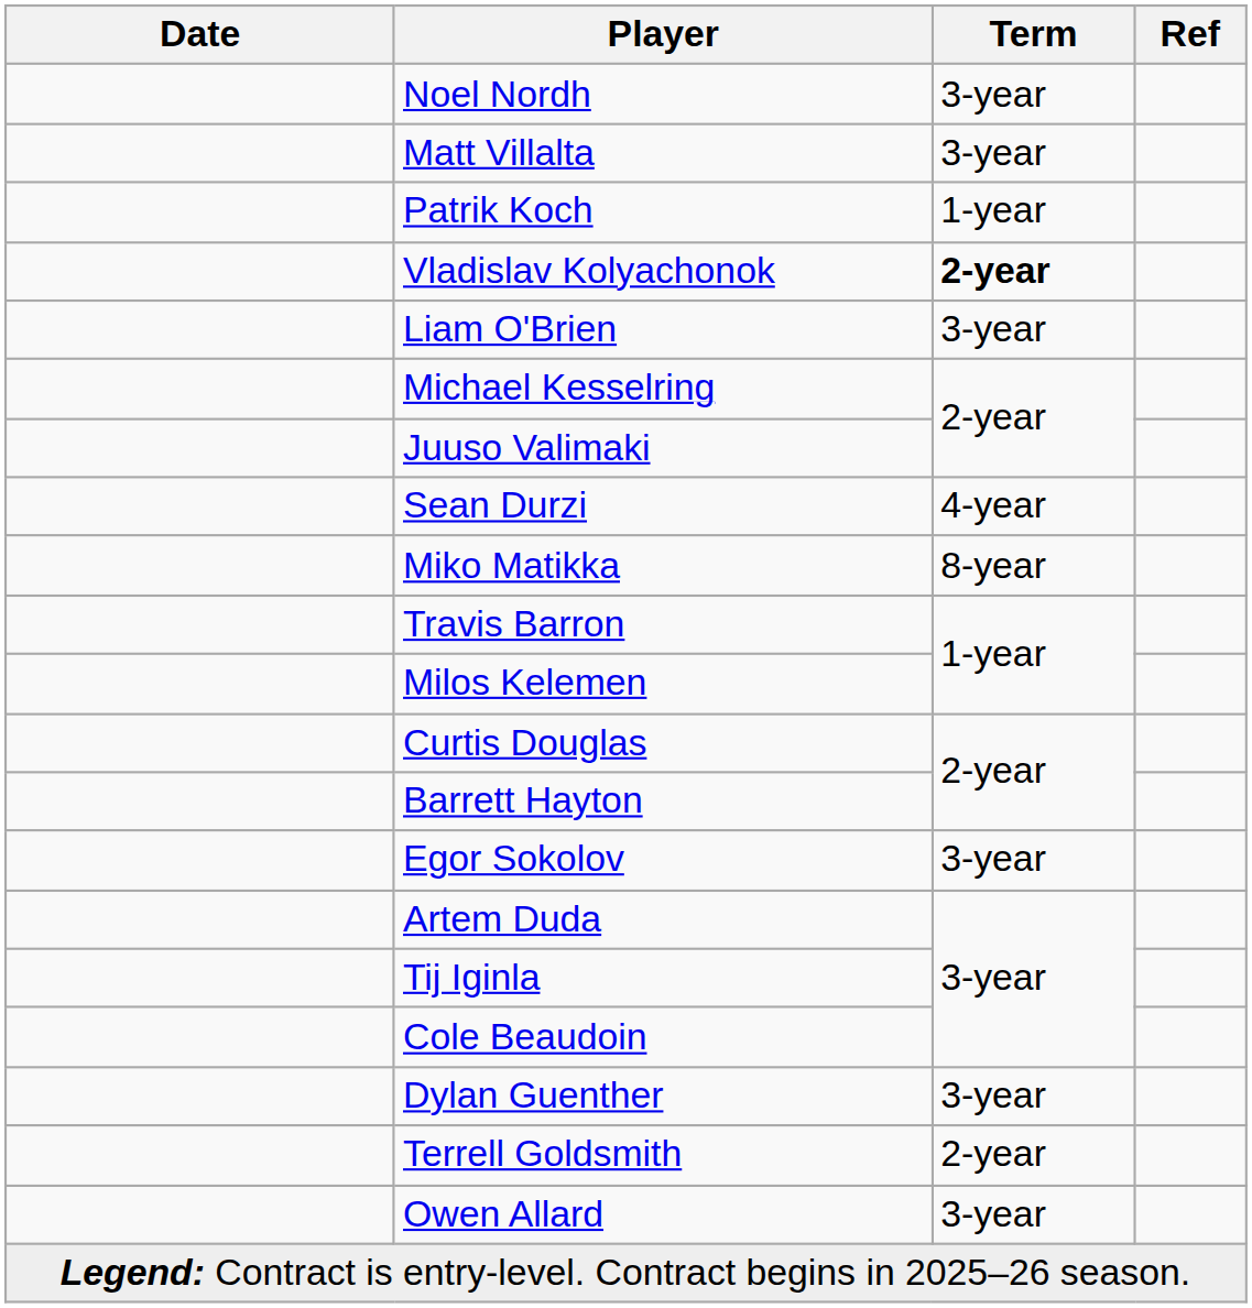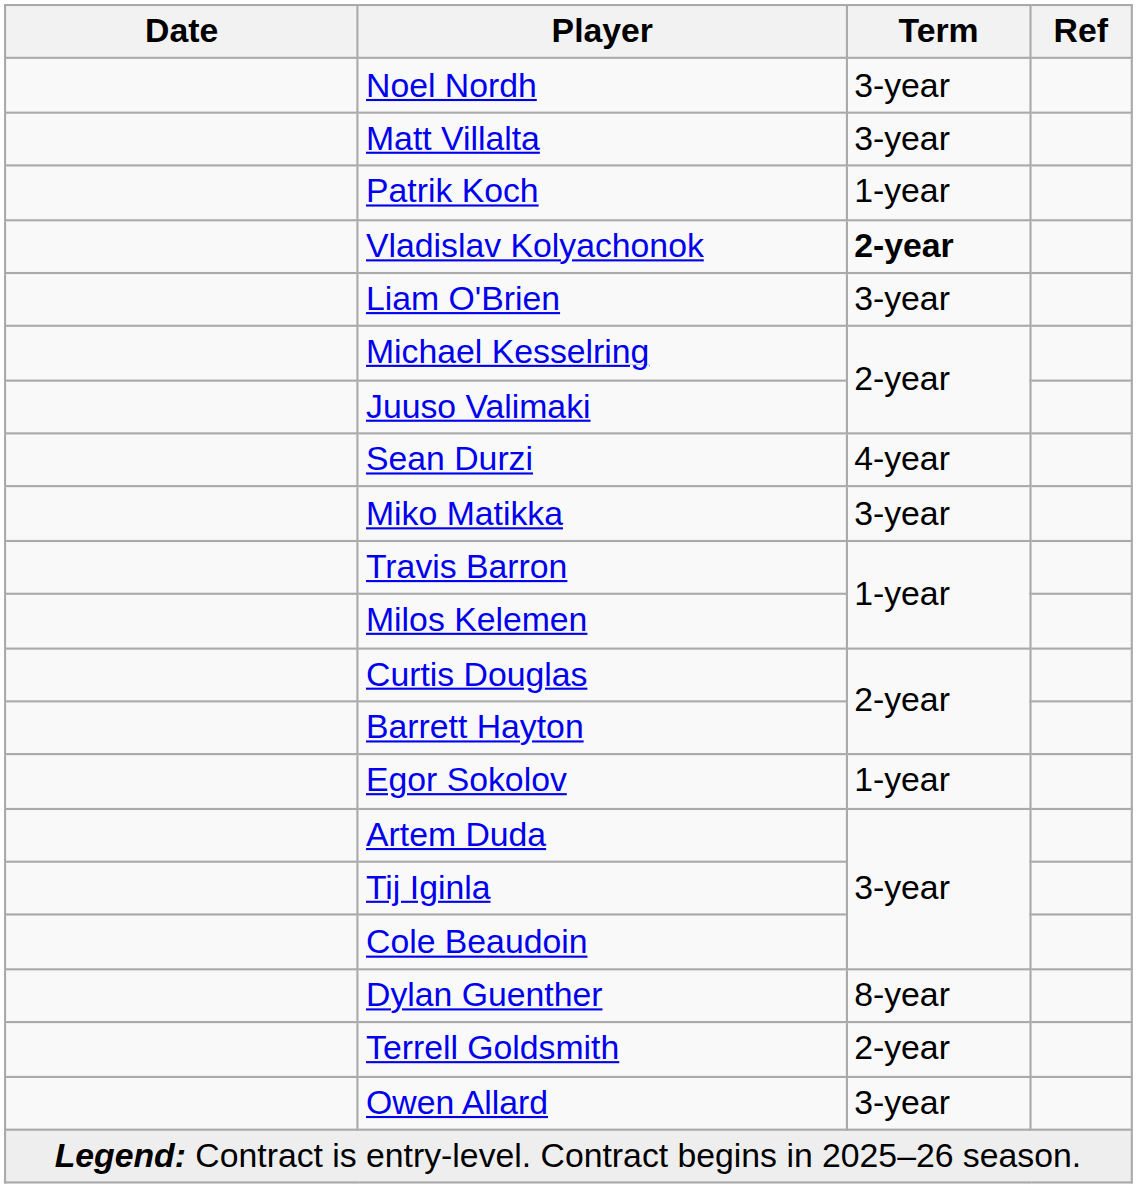Miko Matikka | Term: 8-year -> 3-year
Egor Sokolov | Term: 3-year -> 1-year
Dylan Guenther | Term: 3-year -> 8-year
